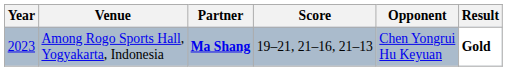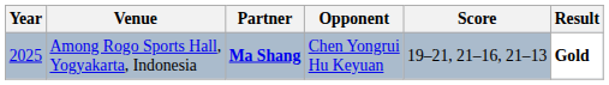columns swapped: Opponent <-> Score
Among Rogo Sports Hall, Yogyakarta, Indonesia | Year: 2023 -> 2025
